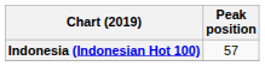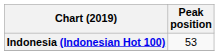Indonesia (Indonesian Hot 100) | Peak position: 57 -> 53
